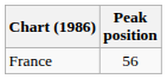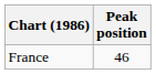France | Peak position: 56 -> 46
